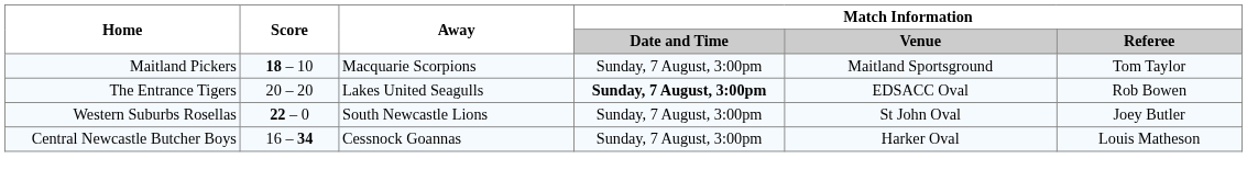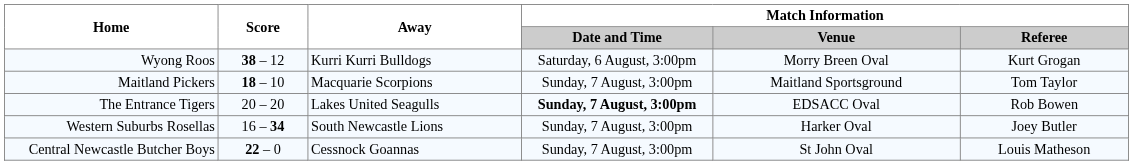+ row: Wyong Roos | 38 – 12 | Kurri Kurri Bulldogs | Saturday, 6 August, 3:00pm | Morry Breen Oval | Kurt Grogan
Western Suburbs Rosellas | Score: 22 – 0 -> 16 – 34
Western Suburbs Rosellas | Match Information / Venue: St John Oval -> Harker Oval
Central Newcastle Butcher Boys | Score: 16 – 34 -> 22 – 0
Central Newcastle Butcher Boys | Match Information / Venue: Harker Oval -> St John Oval
